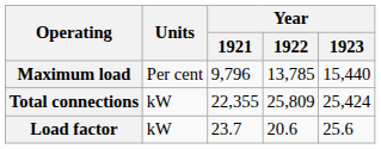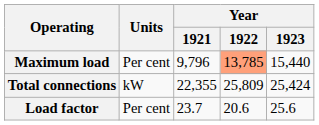Maximum load | Year / 1922: no background -> lightsalmon background
Load factor | Units: kW -> Per cent
